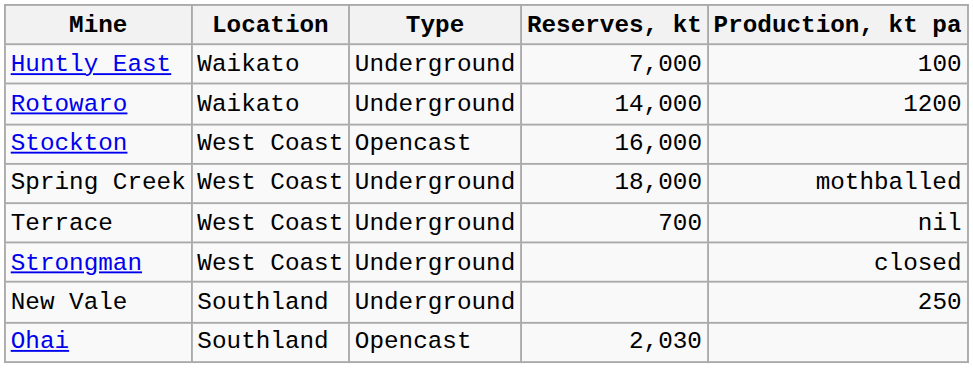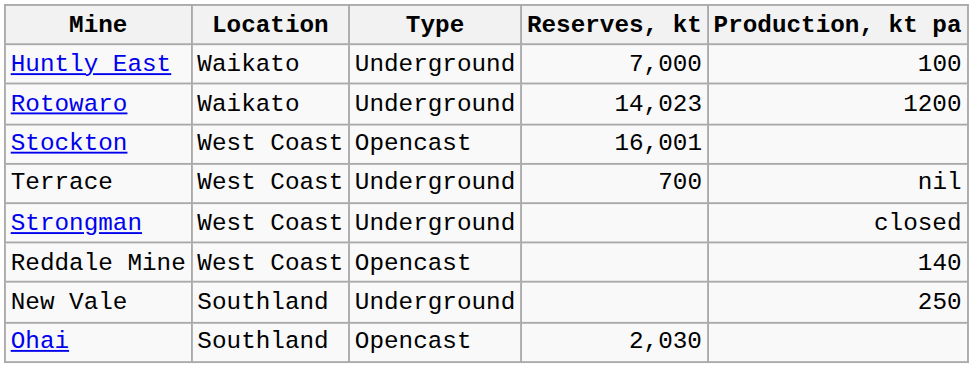Rotowaro | Reserves, kt: 14,000 -> 14,023
Stockton | Reserves, kt: 16,000 -> 16,001
- row: Spring Creek | West Coast | Underground | 18,000 | mothballed
+ row: Reddale Mine | West Coast | Opencast | 140
